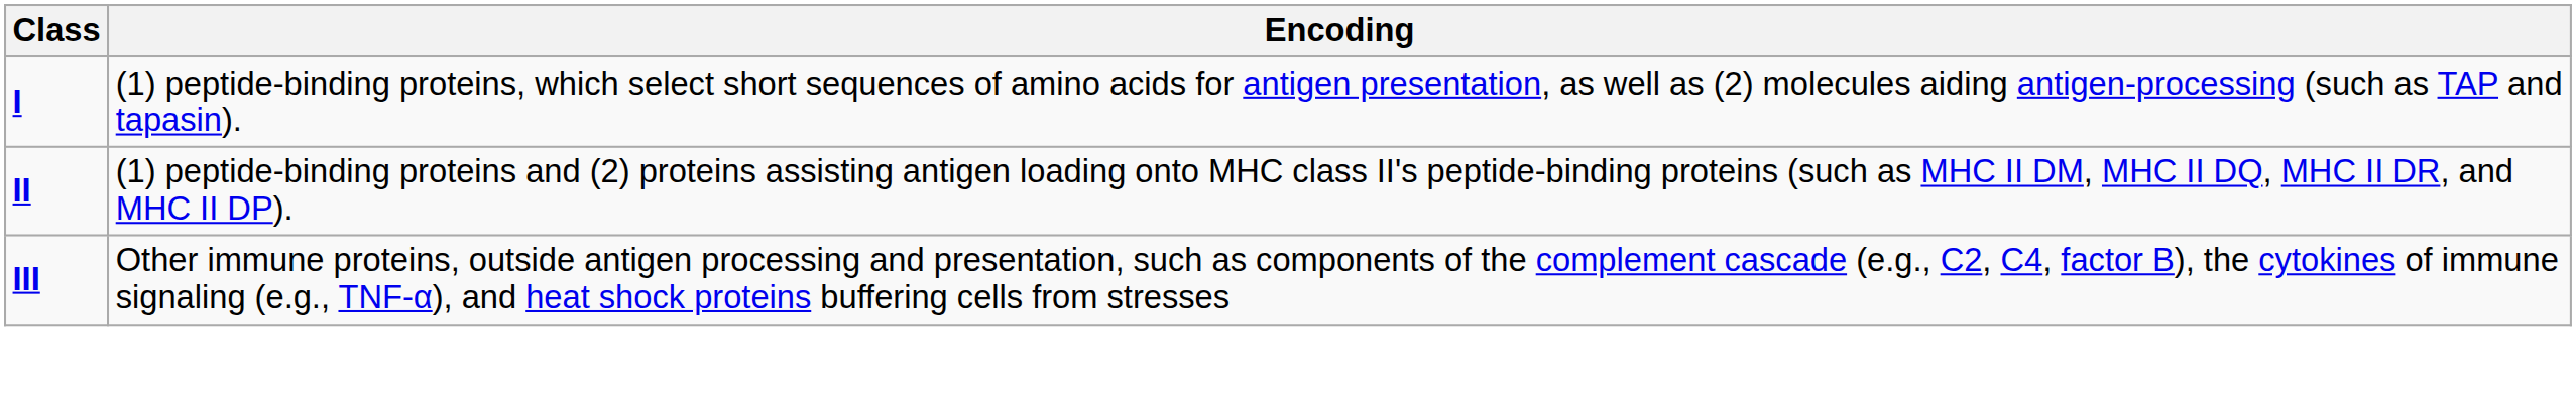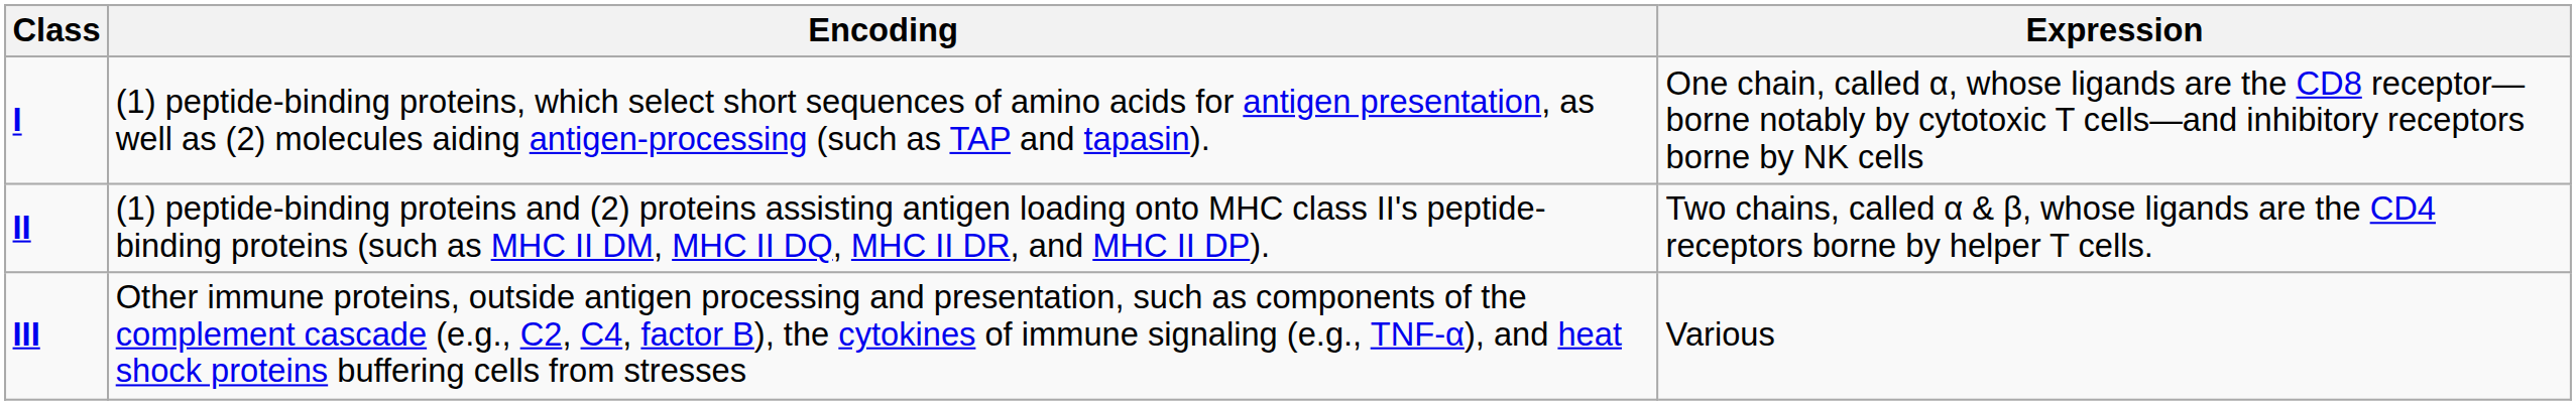+ column: Expression | One chain, called α, whose ligands are the CD8 receptor—borne notably by cytotoxic T cells—and inhibitory receptors borne by NK cells | Two chains, called α & β, whose ligands are the CD4 receptors borne by helper T cells. | Various
